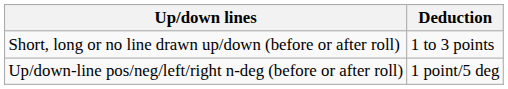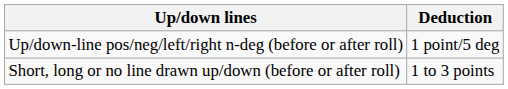rows swapped: Up/down-line pos/neg/left/right n-deg (before or after roll) <-> Short, long or no line drawn up/down (before or after roll)
